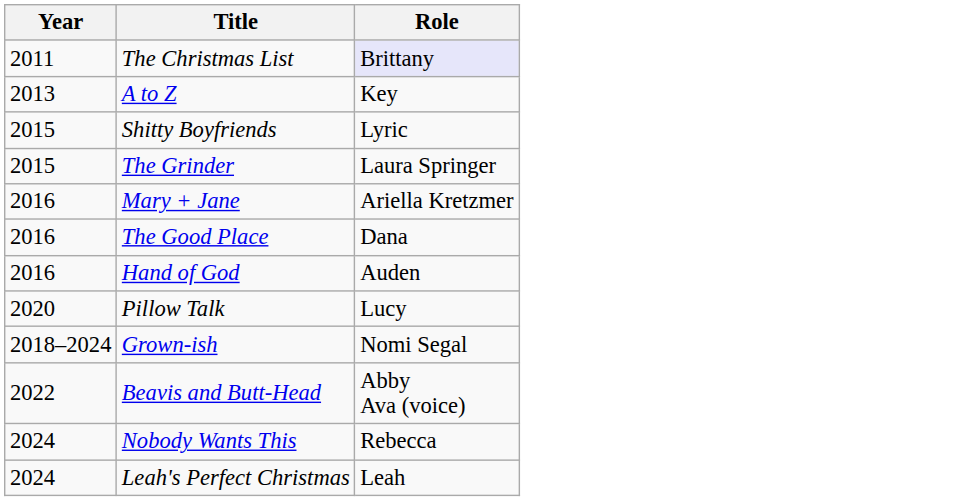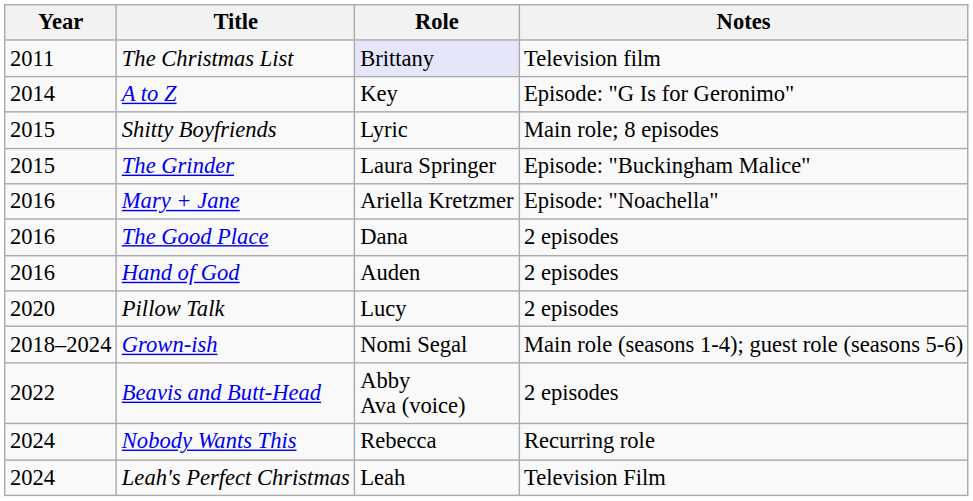+ column: Notes | Television film | Episode: "G Is for Geronimo" | Main role; 8 episodes | Episode: "Buckingham Malice" | Episode: "Noachella" | 2 episodes | 2 episodes | 2 episodes | Main role (seasons 1-4); guest role (seasons 5-6) | 2 episodes | Recurring role | Television Film
A to Z | Year: 2013 -> 2014
